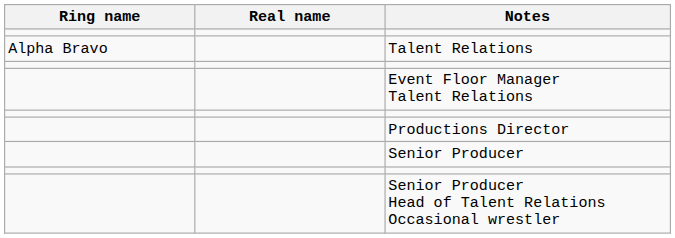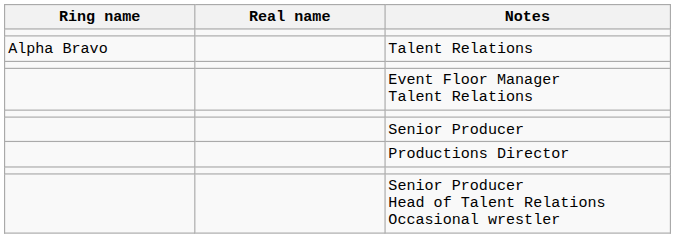rows swapped: Senior Producer <-> Productions Director
